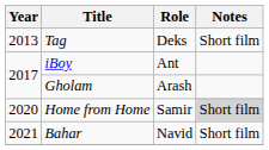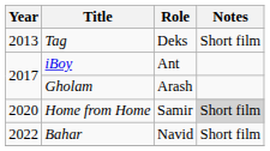Bahar | Year: 2021 -> 2022
